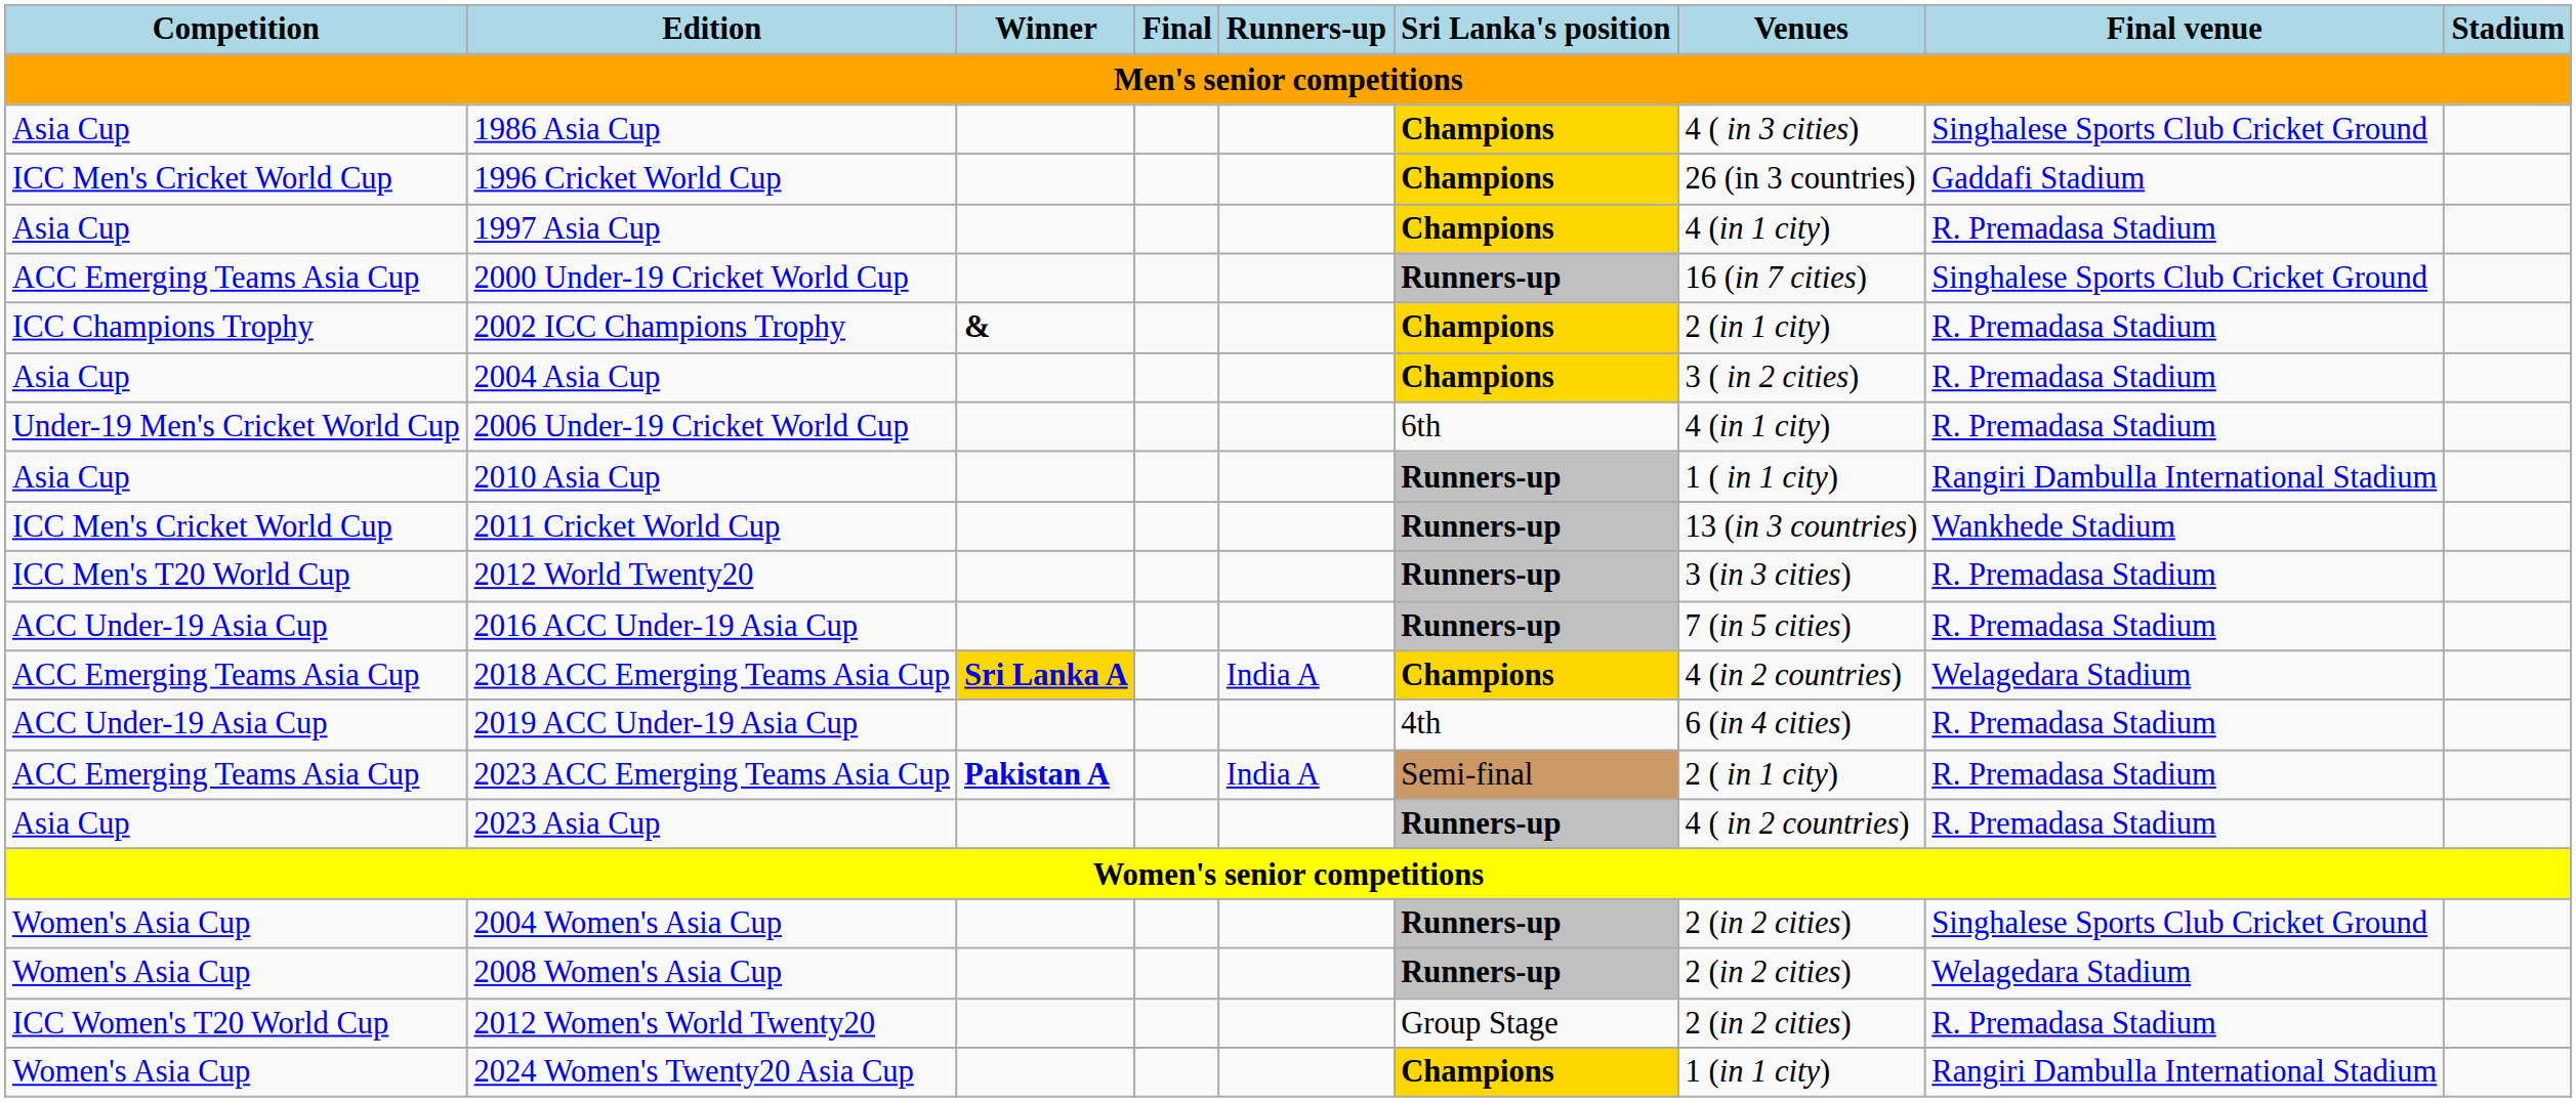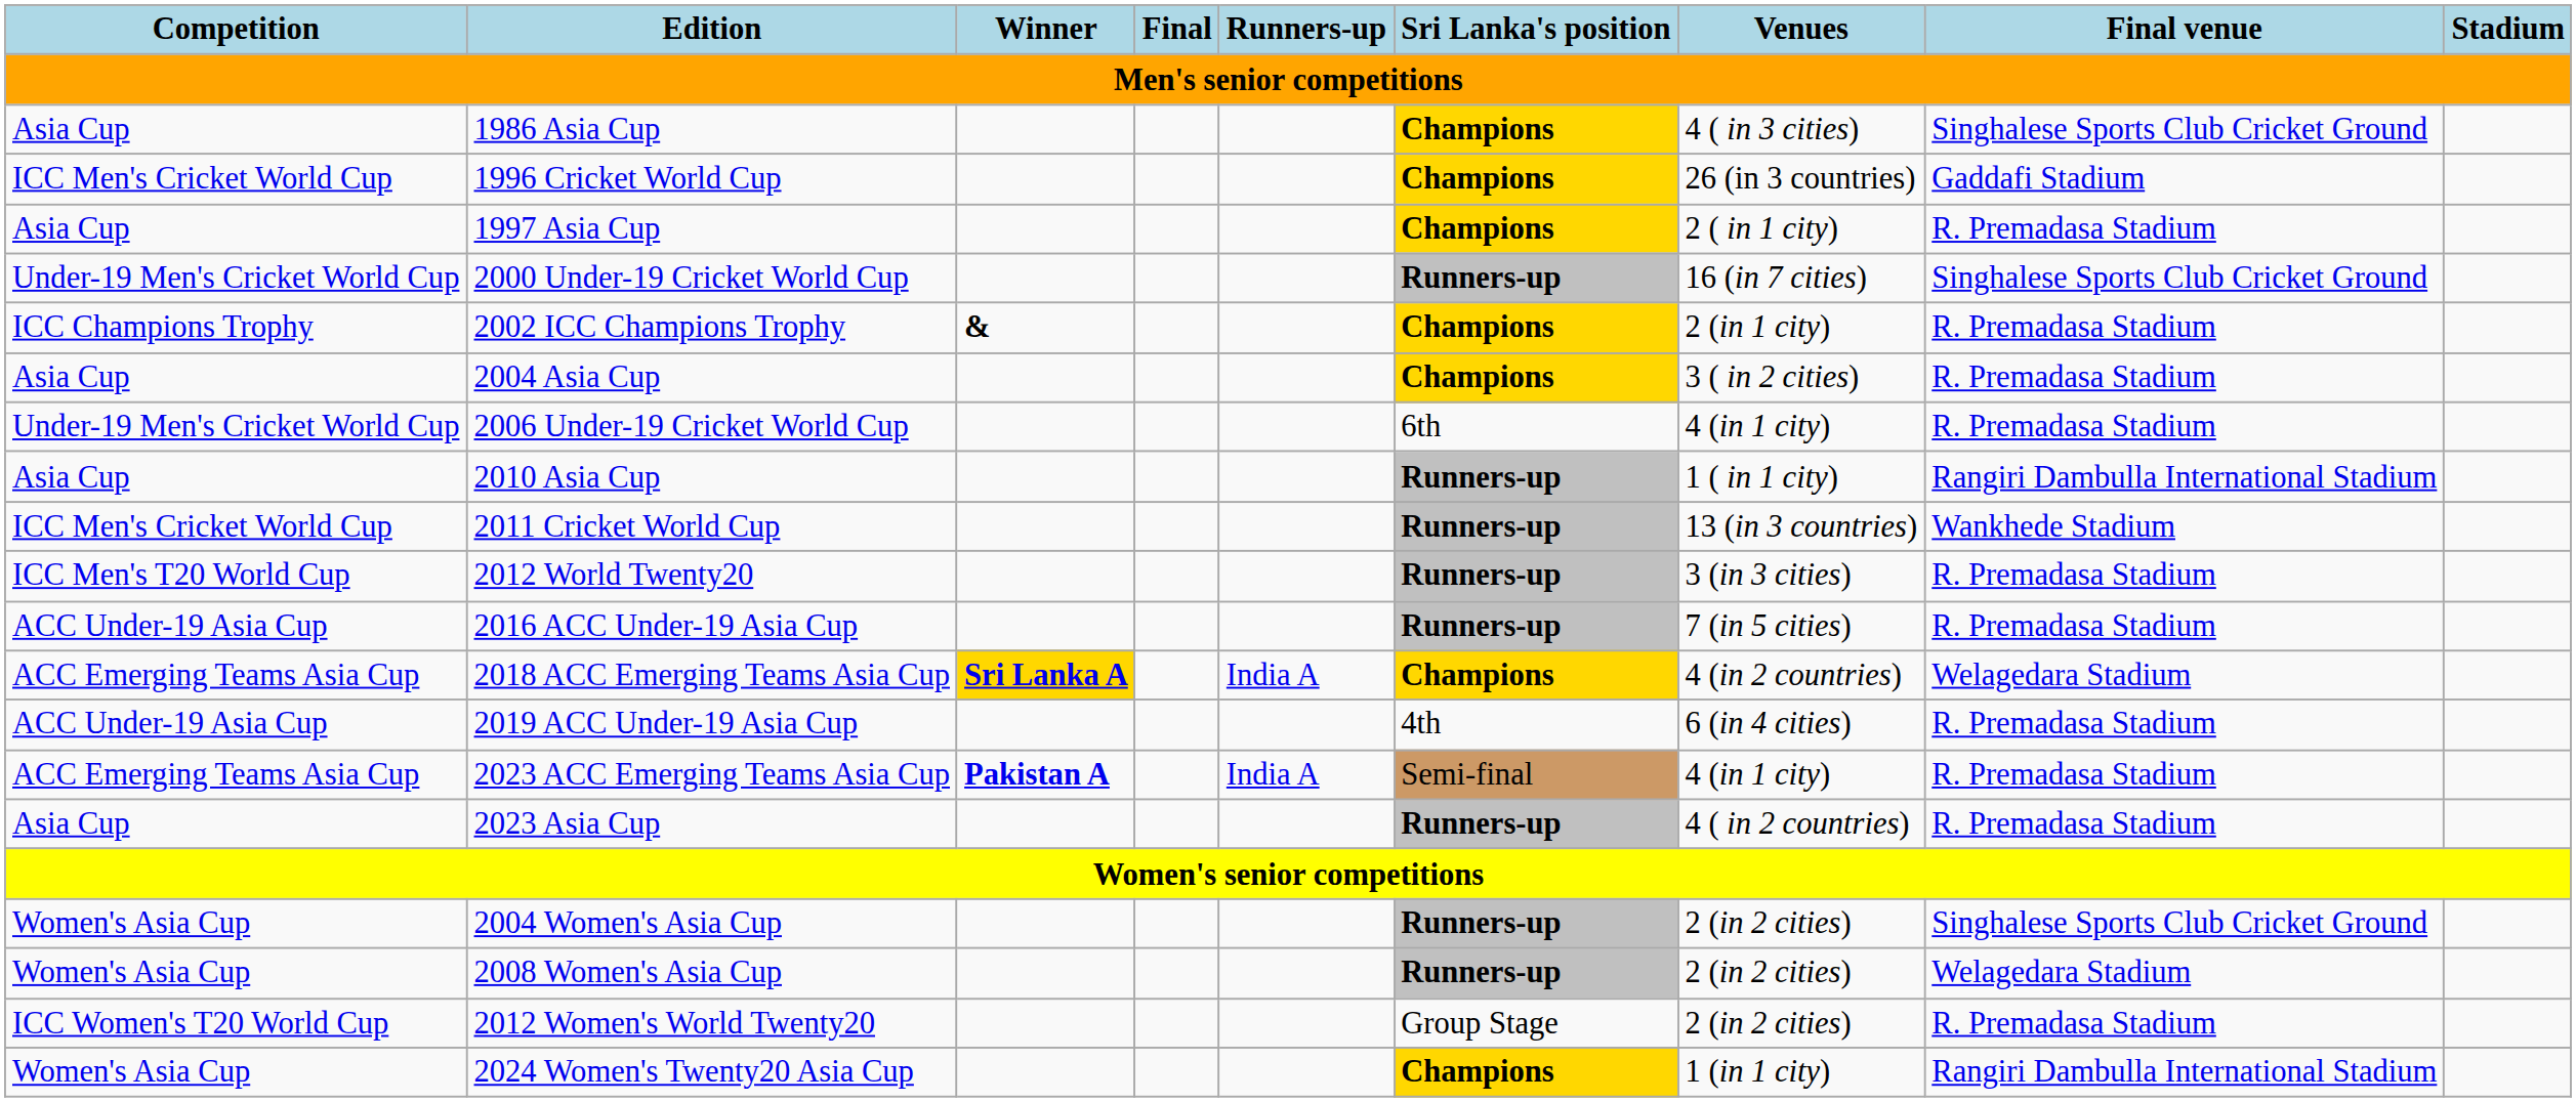1997 Asia Cup | Venues: 4 (in 1 city) -> 2 ( in 1 city)
2000 Under-19 Cricket World Cup | Competition: ACC Emerging Teams Asia Cup -> Under-19 Men's Cricket World Cup
2023 ACC Emerging Teams Asia Cup | Venues: 2 ( in 1 city) -> 4 (in 1 city)
